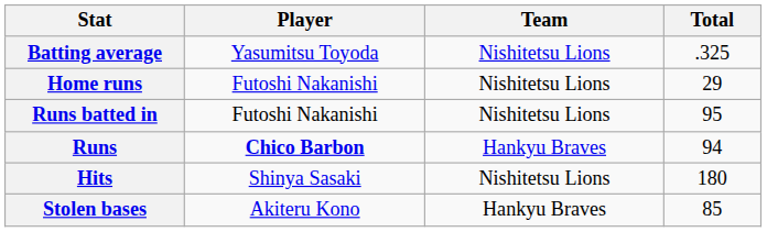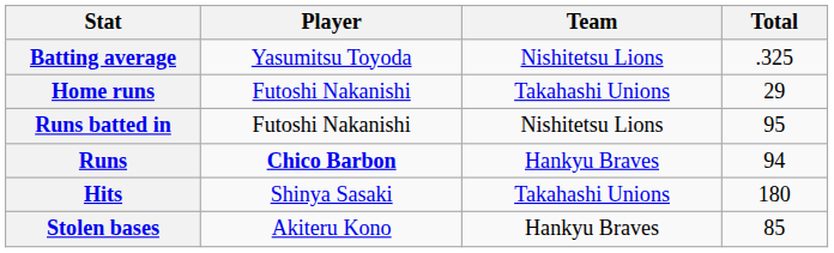Home runs | Team: Nishitetsu Lions -> Takahashi Unions
Hits | Team: Nishitetsu Lions -> Takahashi Unions
